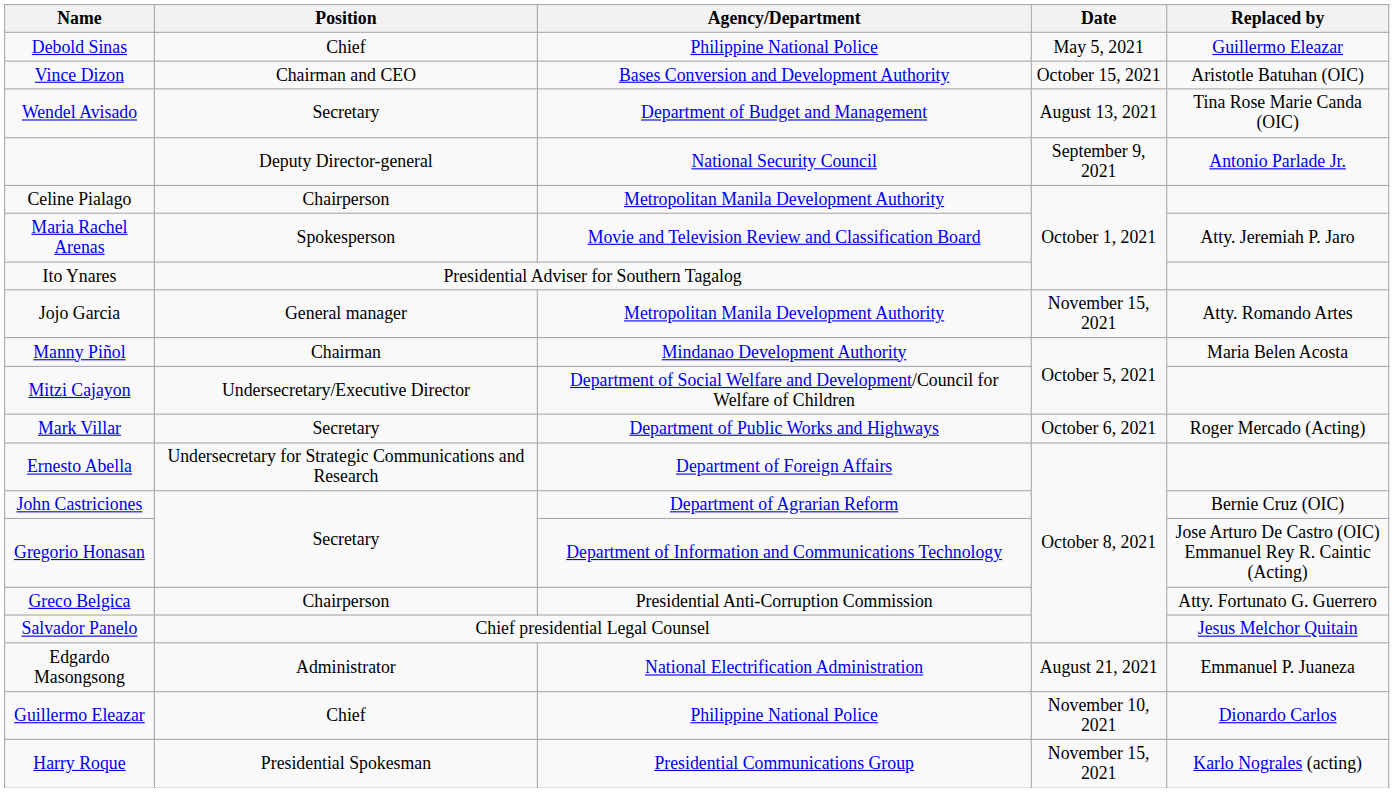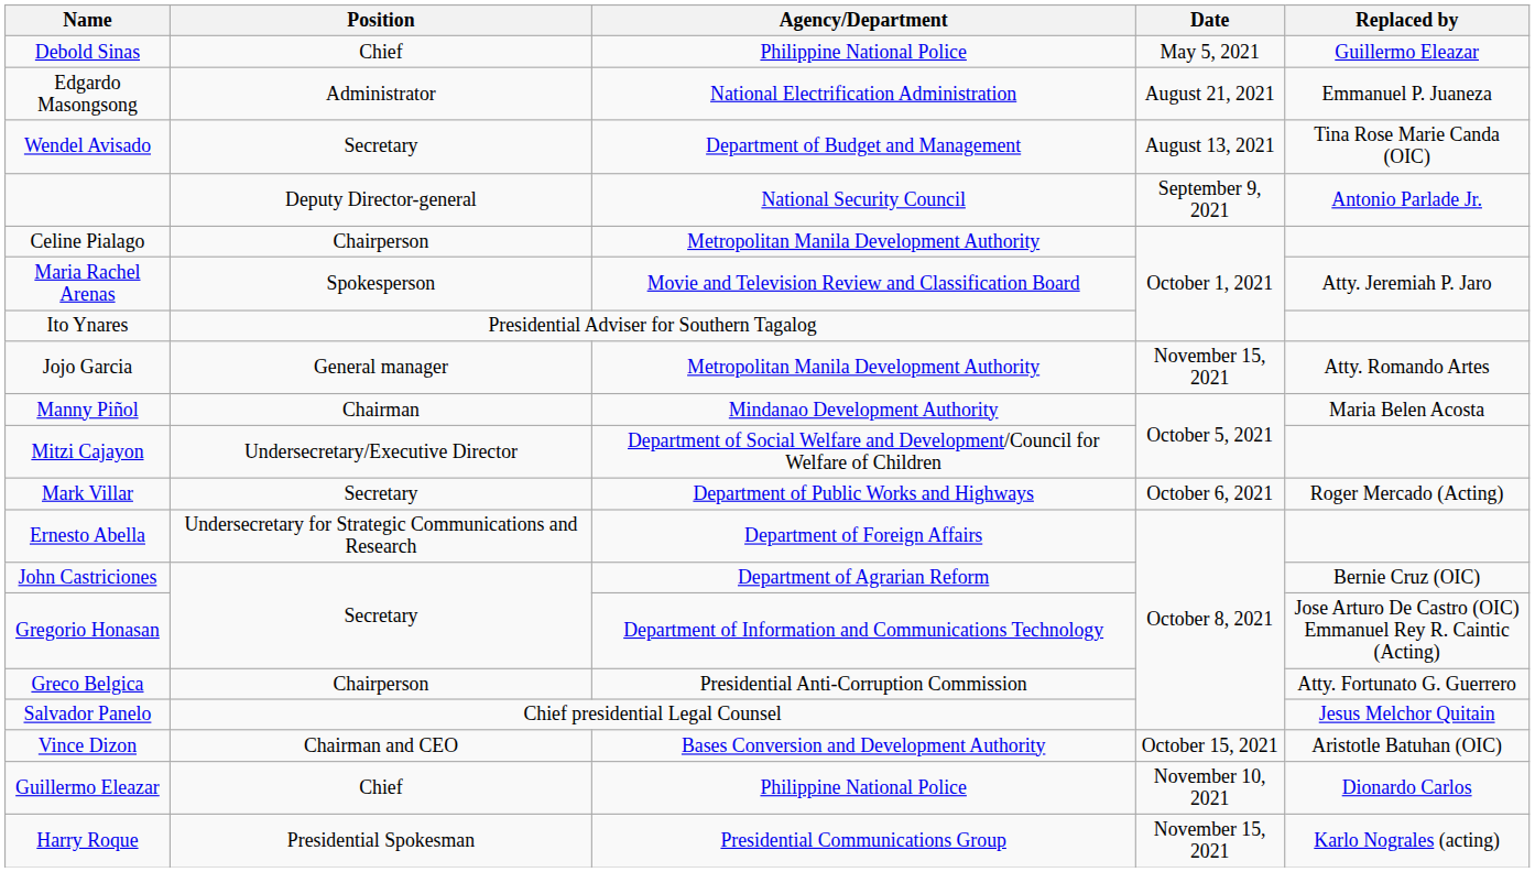rows swapped: Edgardo Masongsong <-> Vince Dizon
